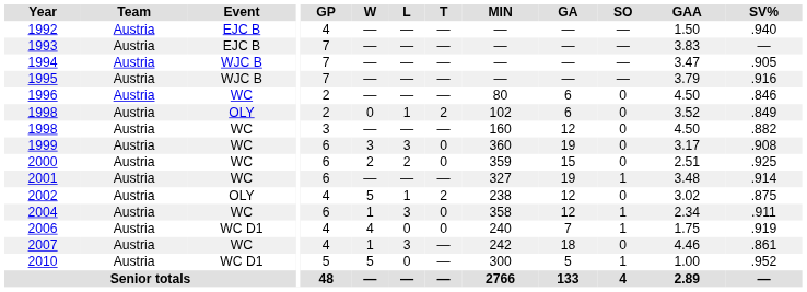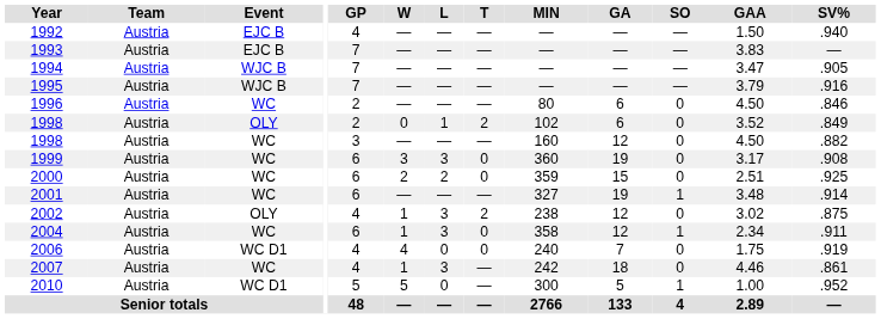2002 | W: 5 -> 1
2002 | L: 1 -> 3
2006 | SO: 1 -> 0
